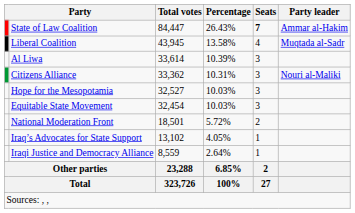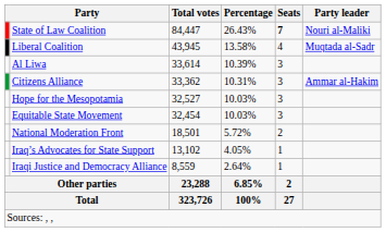State of Law Coalition | Party leader: Ammar al-Hakim -> Nouri al-Maliki
Citizens Alliance | Party leader: Nouri al-Maliki -> Ammar al-Hakim
